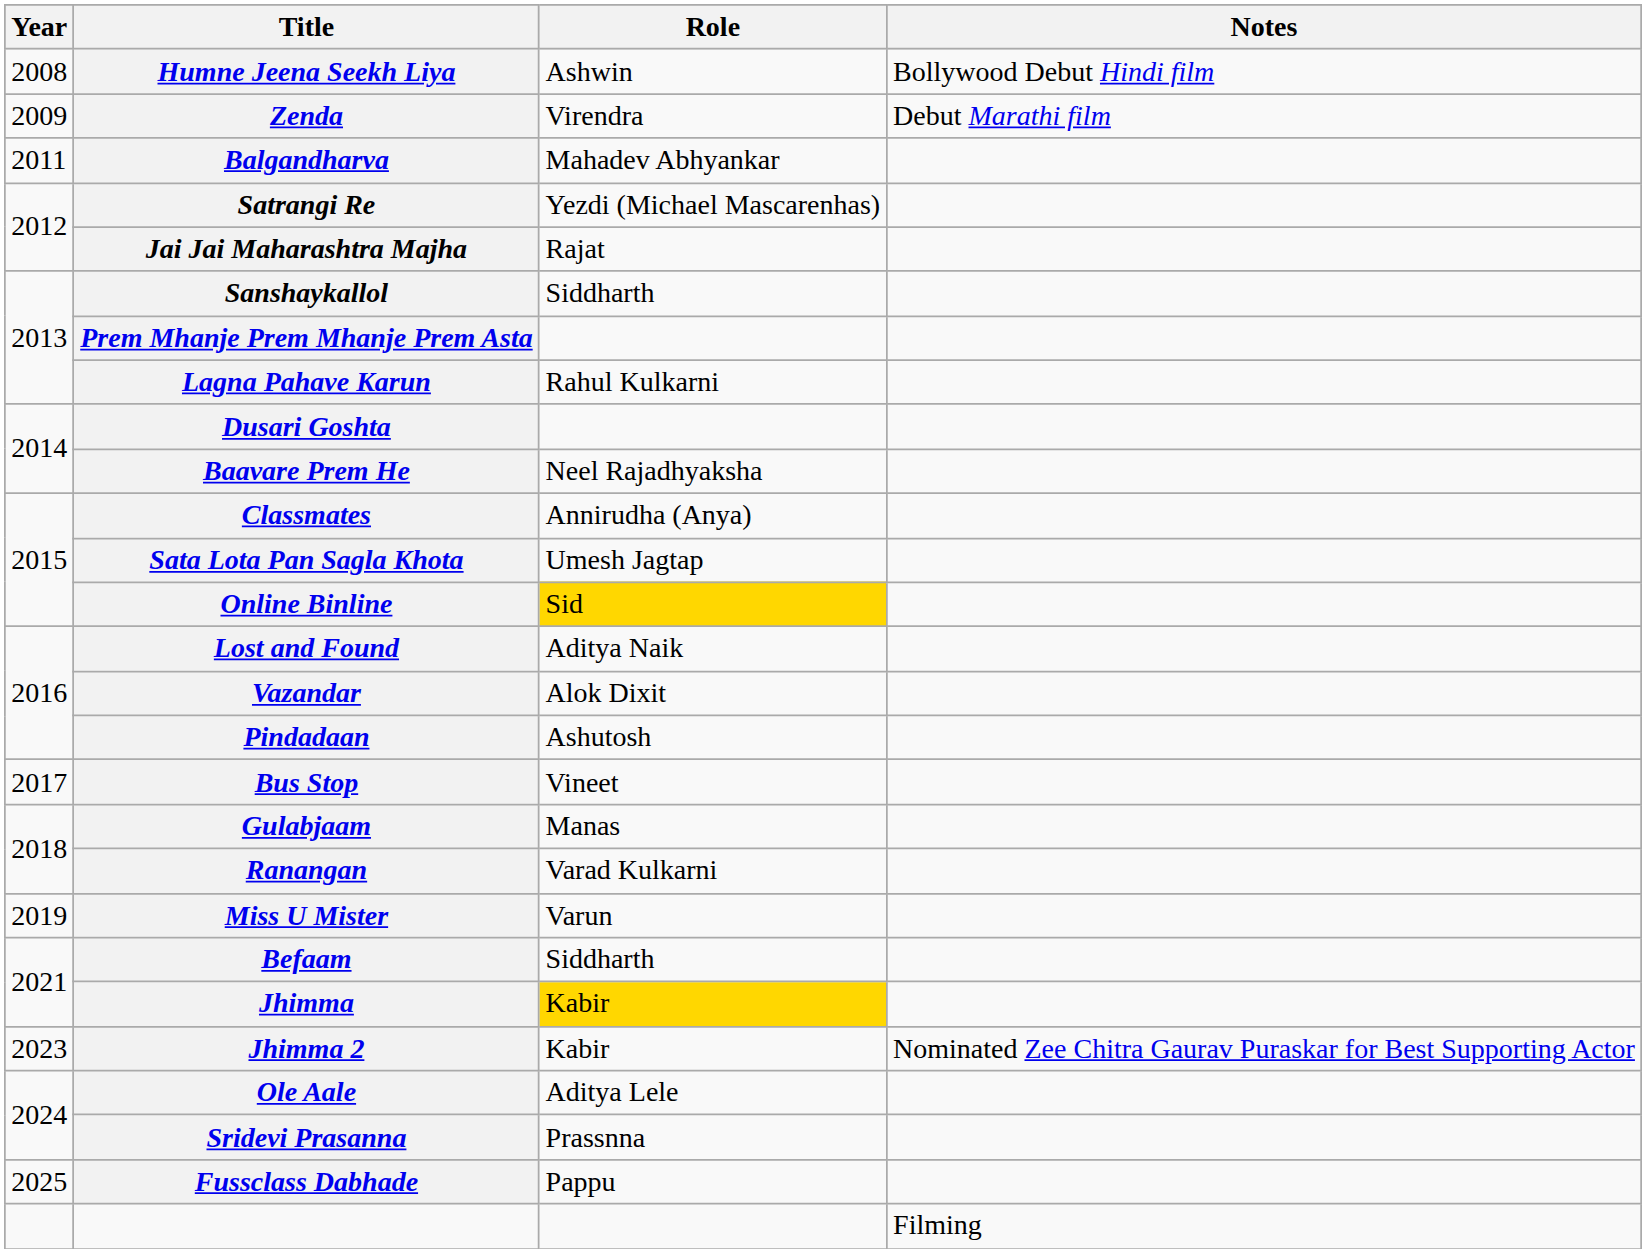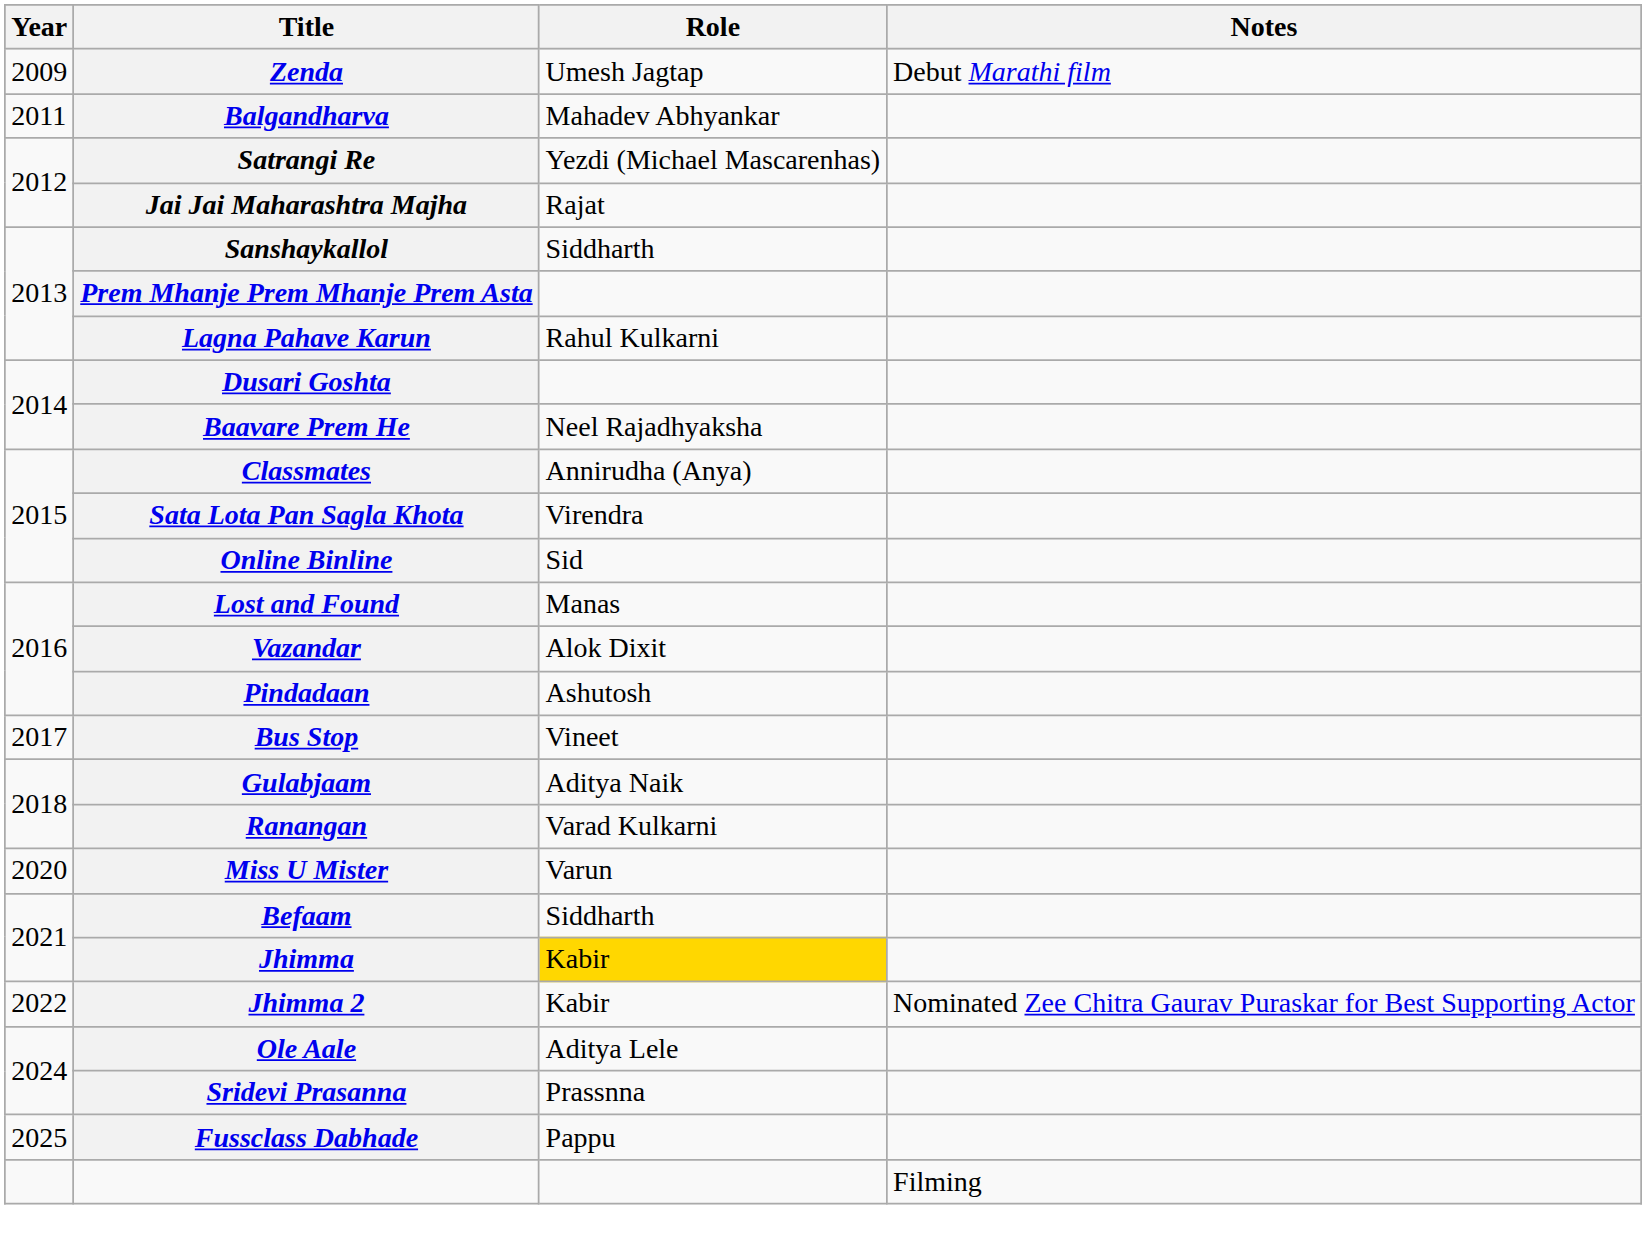- row: 2008 | Humne Jeena Seekh Liya | Ashwin | Bollywood Debut Hindi film
Zenda | Role: Virendra -> Umesh Jagtap
Sata Lota Pan Sagla Khota | Role: Umesh Jagtap -> Virendra
Online Binline | Role: gold background -> no background
Lost and Found | Role: Aditya Naik -> Manas
Gulabjaam | Role: Manas -> Aditya Naik
Miss U Mister | Year: 2019 -> 2020
Jhimma 2 | Year: 2023 -> 2022
